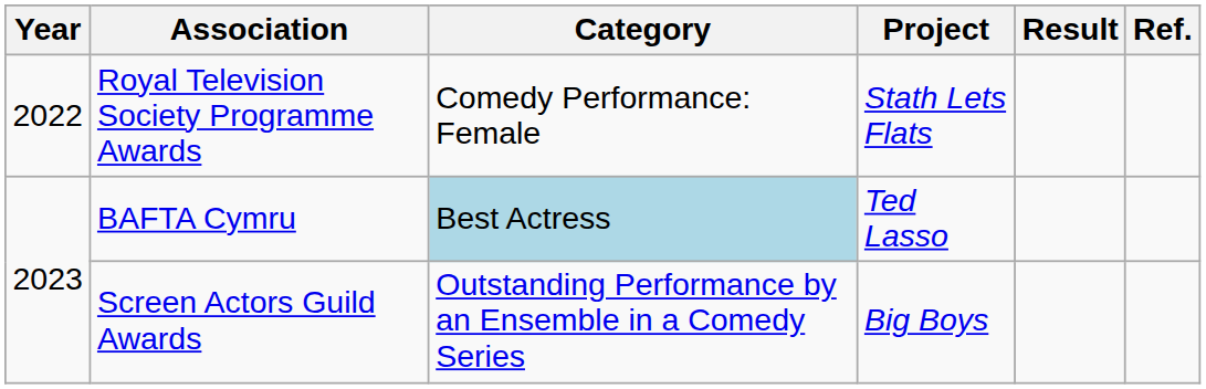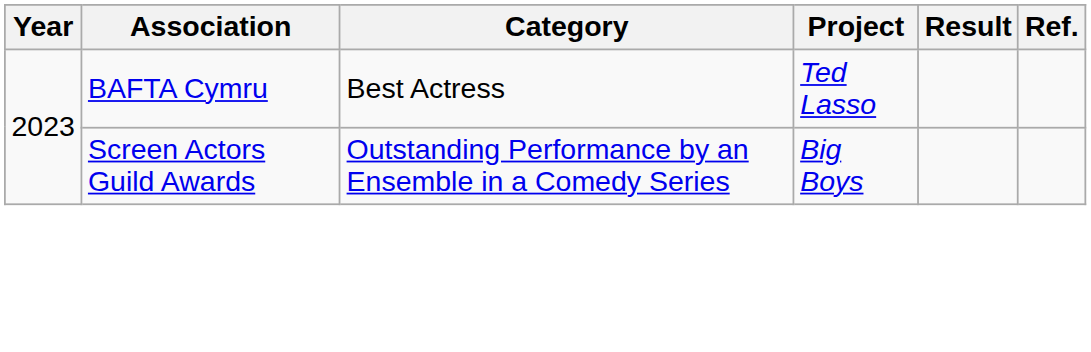- row: 2022 | Royal Television Society Programme Awards | Comedy Performance: Female | Stath Lets Flats
BAFTA Cymru | Category: lightblue background -> no background
